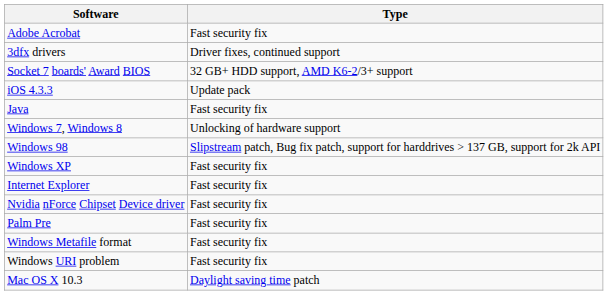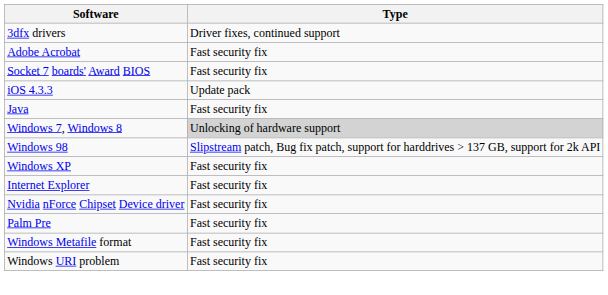rows swapped: 3dfx drivers <-> Adobe Acrobat
Socket 7 boards' Award BIOS | Type: 32 GB+ HDD support, AMD K6-2/3+ support -> Fast security fix
Windows 7, Windows 8 | Type: no background -> lightgrey background
- row: Mac OS X 10.3 | Daylight saving time patch
